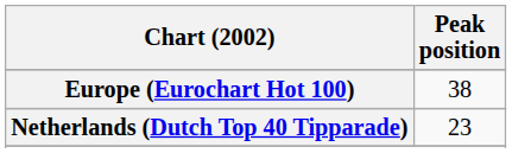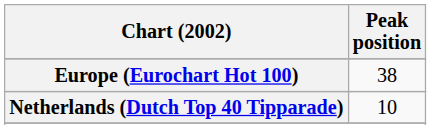Netherlands (Dutch Top 40 Tipparade) | Peak position: 23 -> 10
